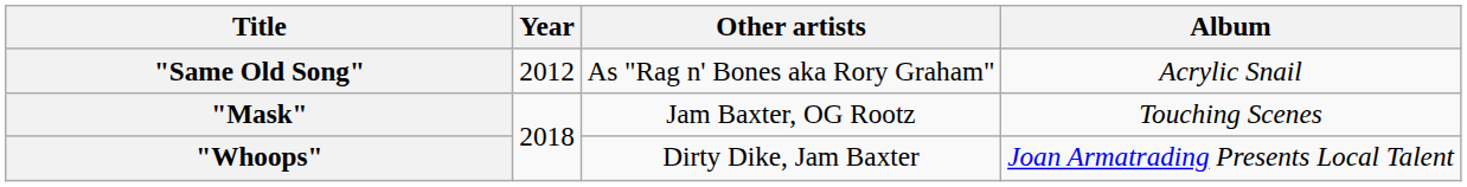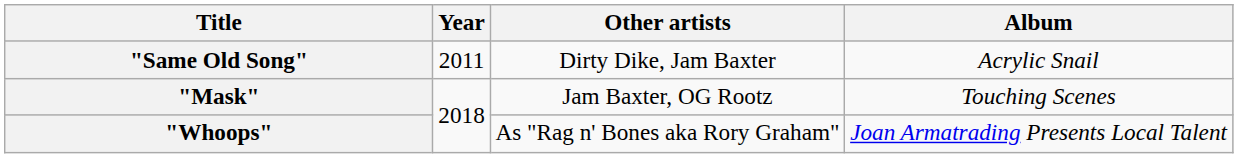"Same Old Song" | Year: 2012 -> 2011
"Same Old Song" | Other artists: As "Rag n' Bones aka Rory Graham" -> Dirty Dike, Jam Baxter
"Whoops" | Other artists: Dirty Dike, Jam Baxter -> As "Rag n' Bones aka Rory Graham"
